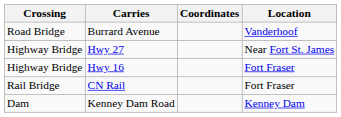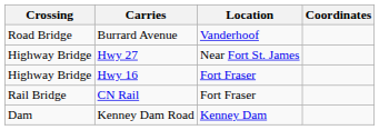columns swapped: Location <-> Coordinates
